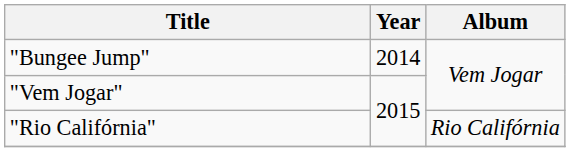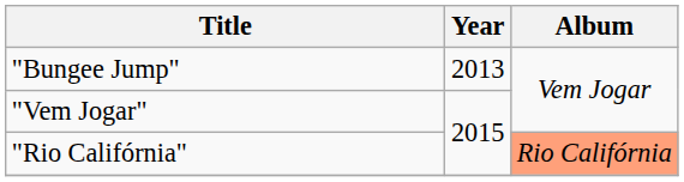"Bungee Jump" | Year: 2014 -> 2013
"Rio Califórnia" | Album: no background -> lightsalmon background
